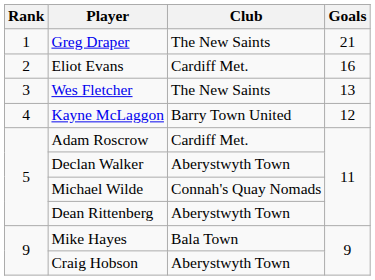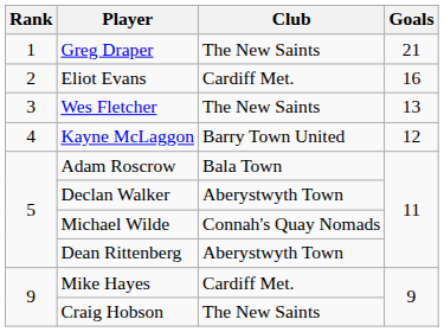Adam Roscrow | Club: Cardiff Met. -> Bala Town
Mike Hayes | Club: Bala Town -> Cardiff Met.
Craig Hobson | Club: Aberystwyth Town -> The New Saints
